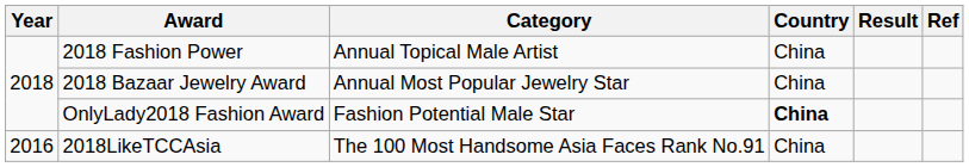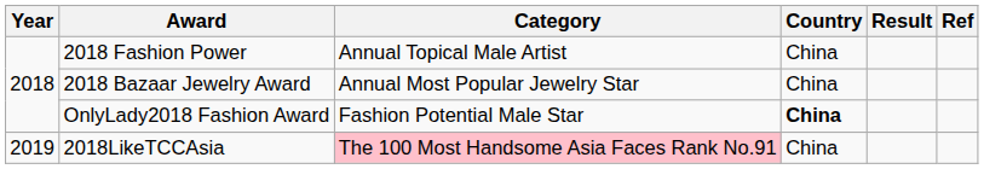2018LikeTCCAsia | Year: 2016 -> 2019
2018LikeTCCAsia | Category: no background -> pink background
